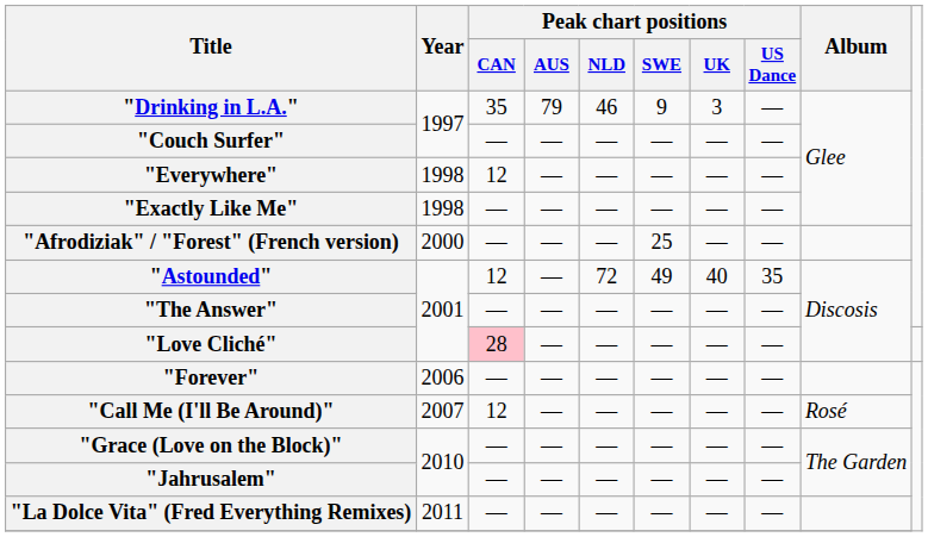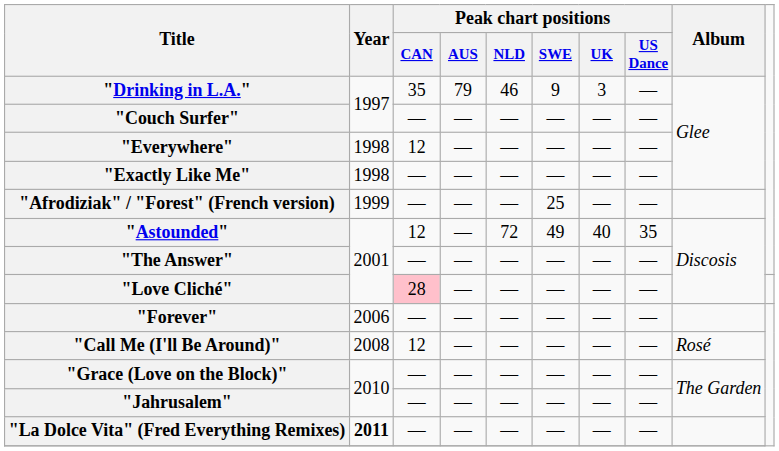"Afrodiziak" / "Forest" (French version) | Year: 2000 -> 1999
"Call Me (I'll Be Around)" | Year: 2007 -> 2008
"La Dolce Vita" (Fred Everything Remixes) | Year: normal -> bold
